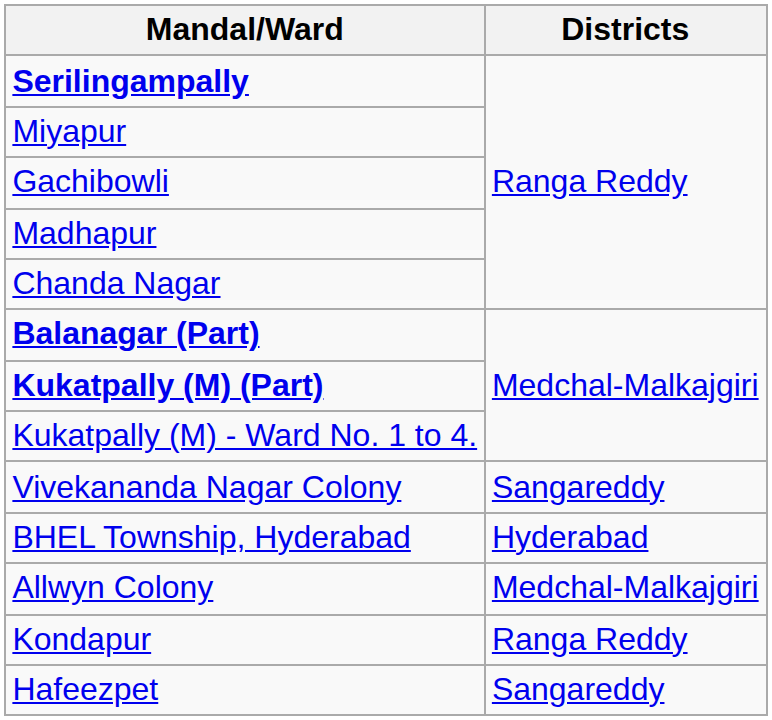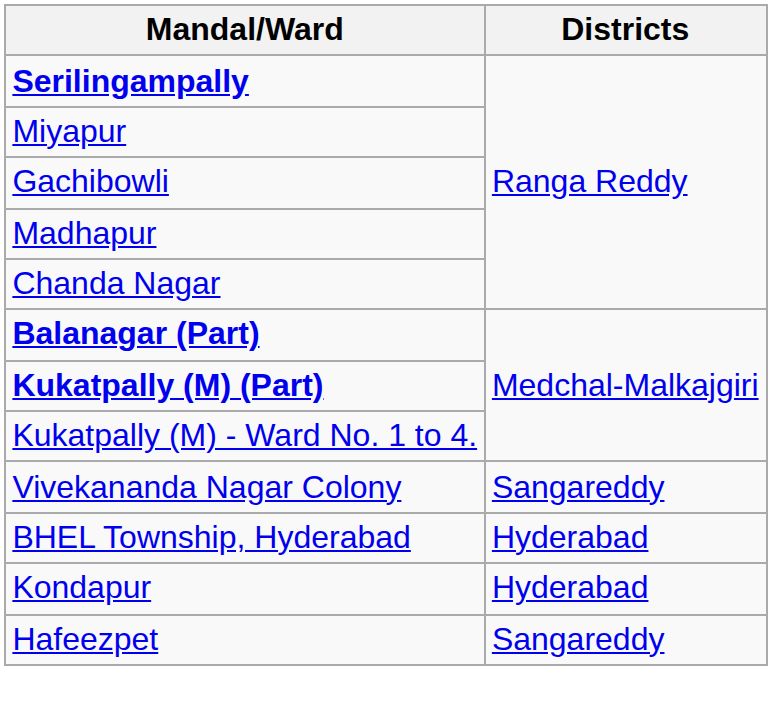- row: Allwyn Colony | Medchal-Malkajgiri
Kondapur | Districts: Ranga Reddy -> Hyderabad
